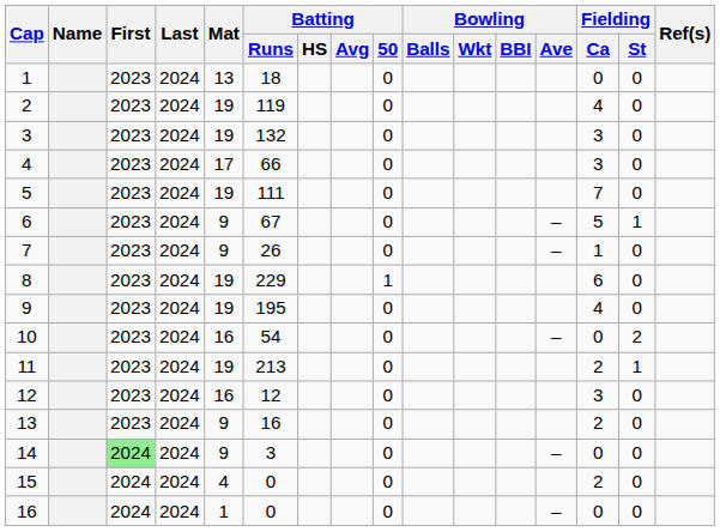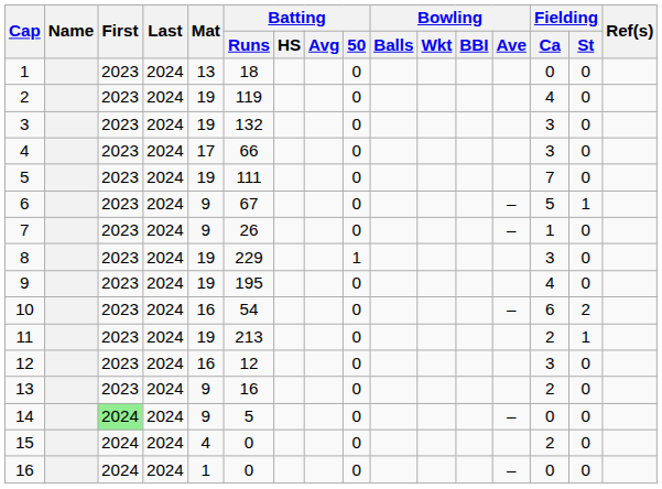8 | Fielding / Ca: 6 -> 3
10 | Fielding / Ca: 0 -> 6
14 | Batting / Runs: 3 -> 5
